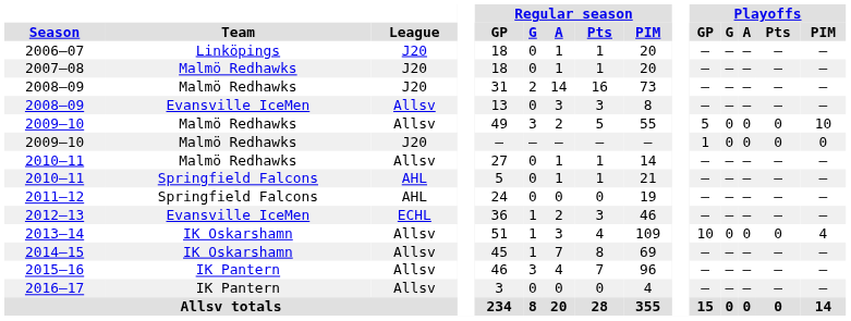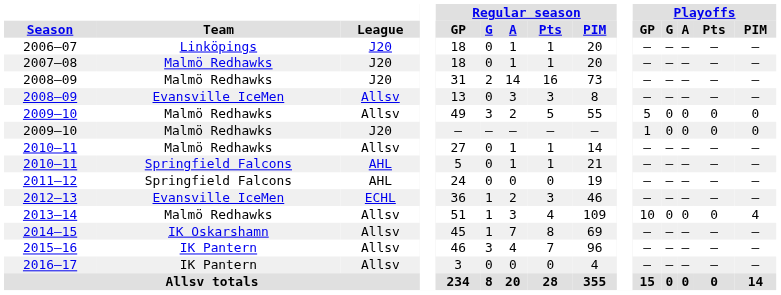2009–10 / Allsv | Playoffs / PIM: 10 -> 0
2013–14 | Team: IK Oskarshamn -> Malmö Redhawks
